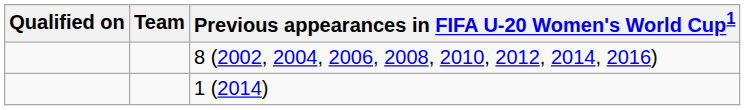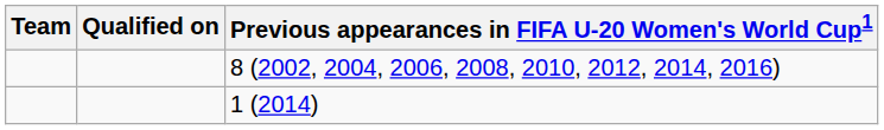columns swapped: Team <-> Qualified on
